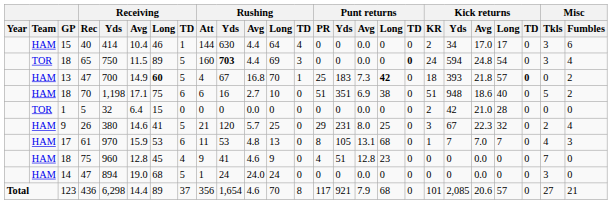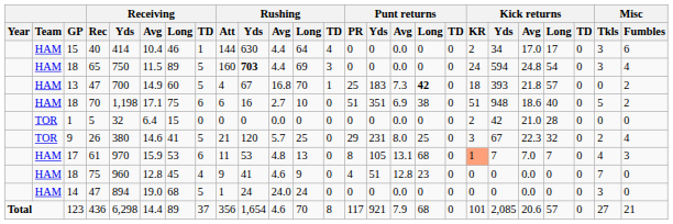65 | Team: TOR -> HAM
65 | Punt returns / TD: bold -> normal
13 / 47 | Receiving / Long: bold -> normal
13 / 47 | Kick returns / TD: bold -> normal
26 | Team: HAM -> TOR
61 | Kick returns / KR: no background -> lightsalmon background
